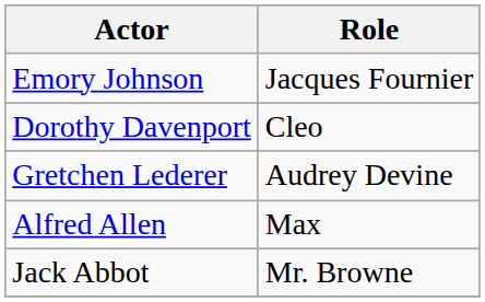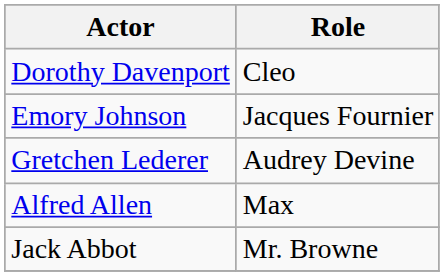rows swapped: Dorothy Davenport <-> Emory Johnson
